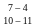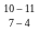rows swapped: 10 – 11 <-> 7 – 4
